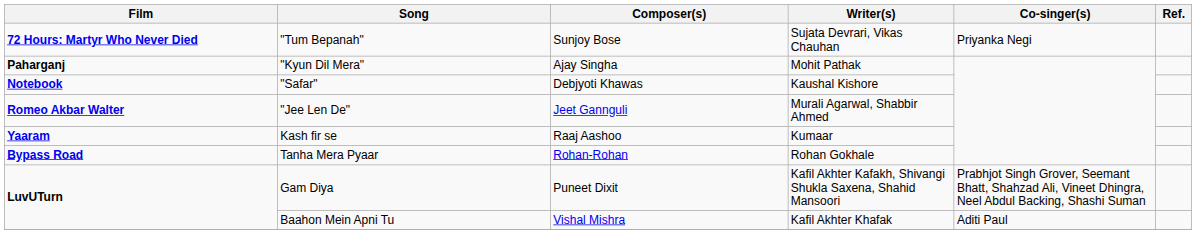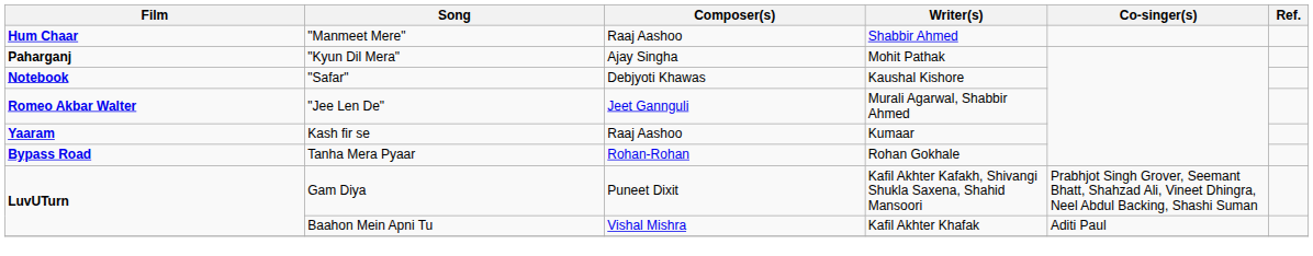+ row: Hum Chaar | "Manmeet Mere" | Raaj Aashoo | Shabbir Ahmed
- row: 72 Hours: Martyr Who Never Died | "Tum Bepanah" | Sunjoy Bose | Sujata Devrari, Vikas Chauhan | Priyanka Negi
